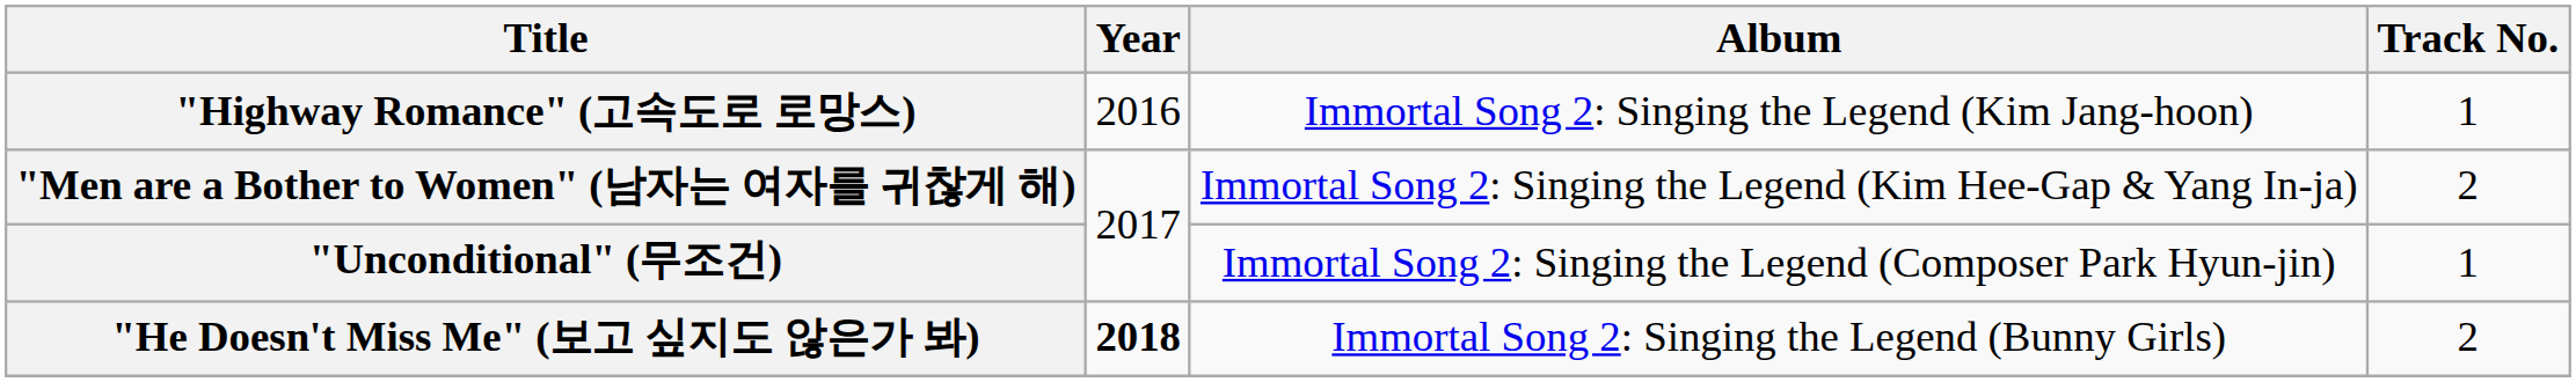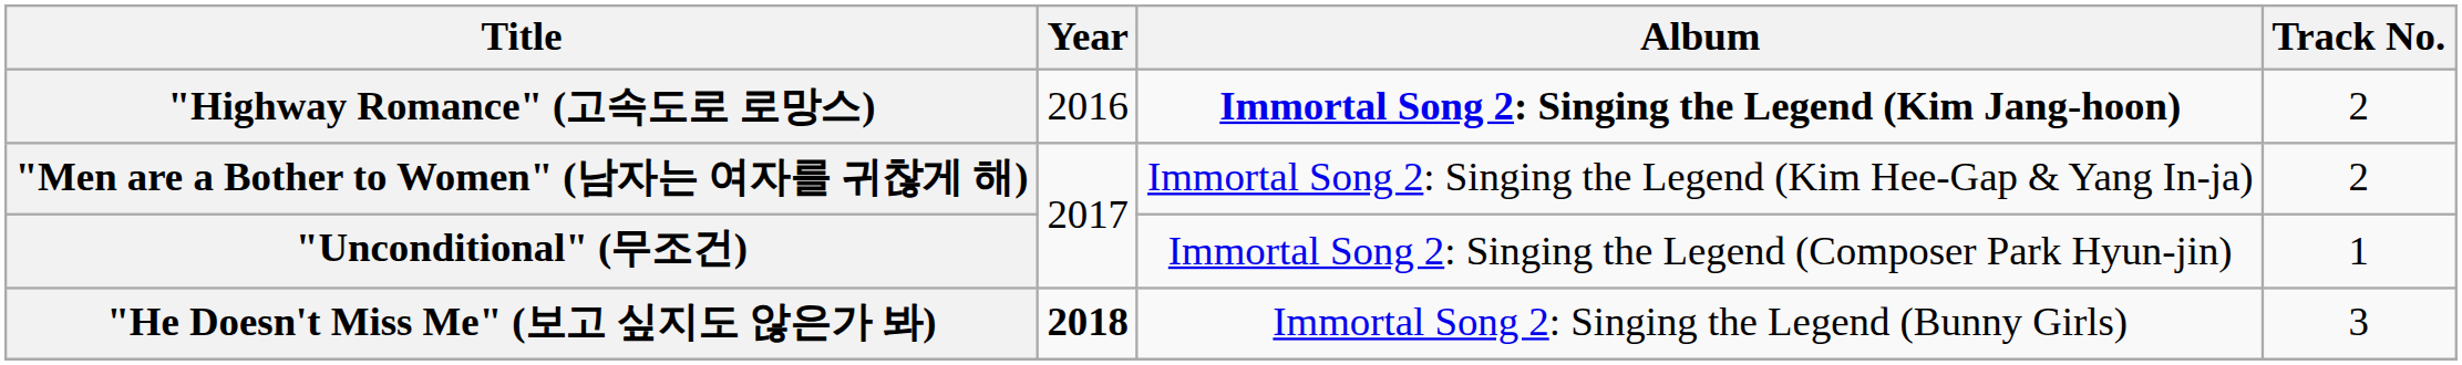"Highway Romance" (고속도로 로망스) | Album: normal -> bold
"Highway Romance" (고속도로 로망스) | Track No.: 1 -> 2
"He Doesn't Miss Me" (보고 싶지도 않은가 봐) | Track No.: 2 -> 3
